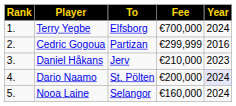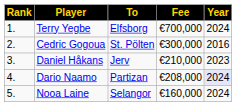Cedric Gogoua | To: Partizan -> St. Pölten
Cedric Gogoua | Fee: €299,999 -> €300,000
Dario Naamo | To: St. Pölten -> Partizan
Dario Naamo | Fee: €200,000 -> €208,000
